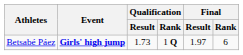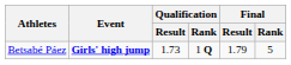Betsabé Páez | Final / Result: 1.97 -> 1.79
Betsabé Páez | Final / Rank: 6 -> 5
